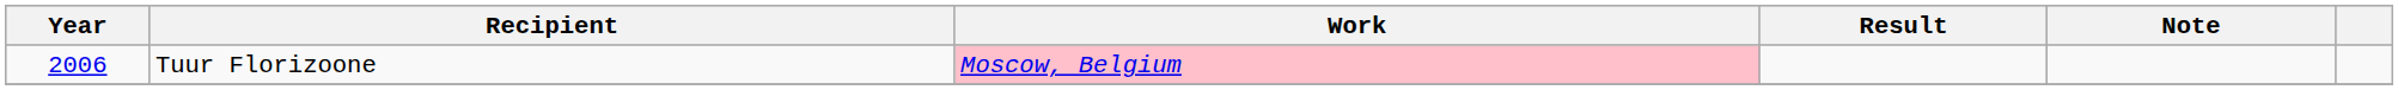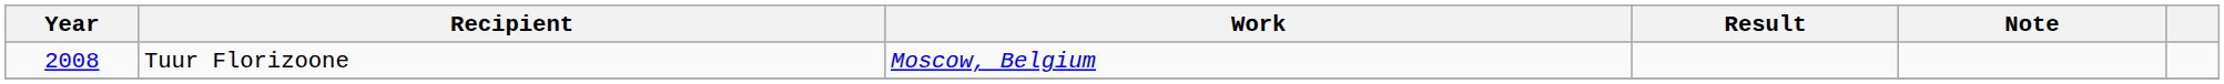Tuur Florizoone | Year: 2006 -> 2008
Tuur Florizoone | Work: pink background -> no background
